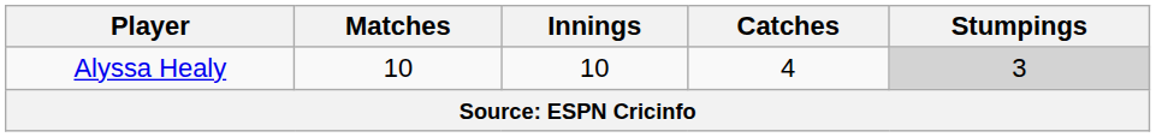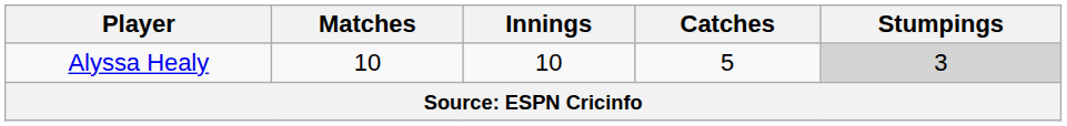Alyssa Healy | Catches: 4 -> 5
